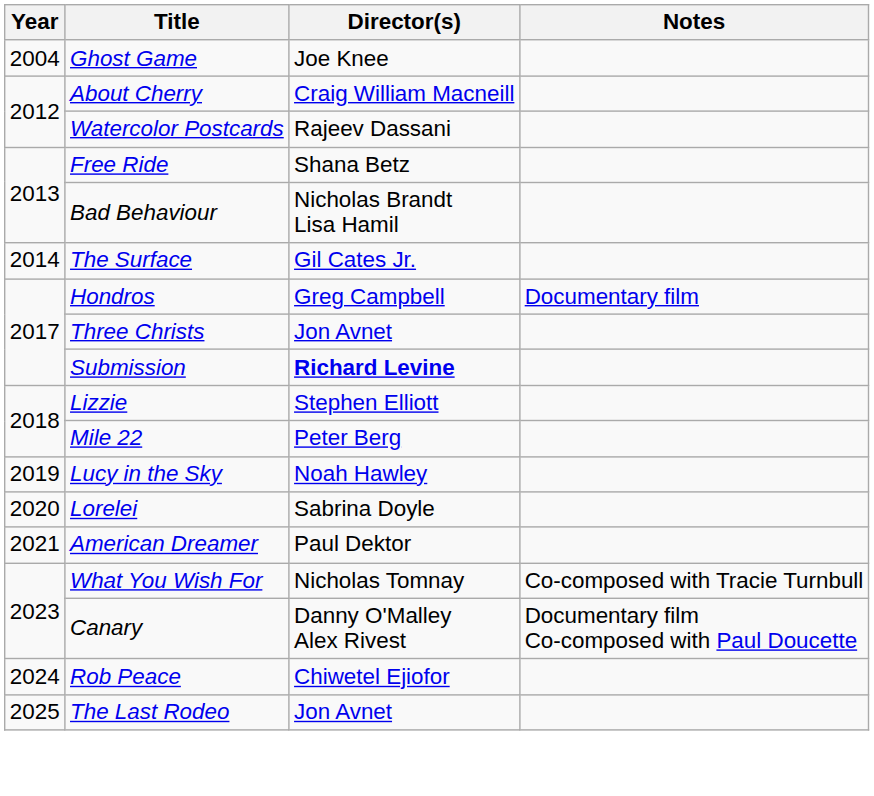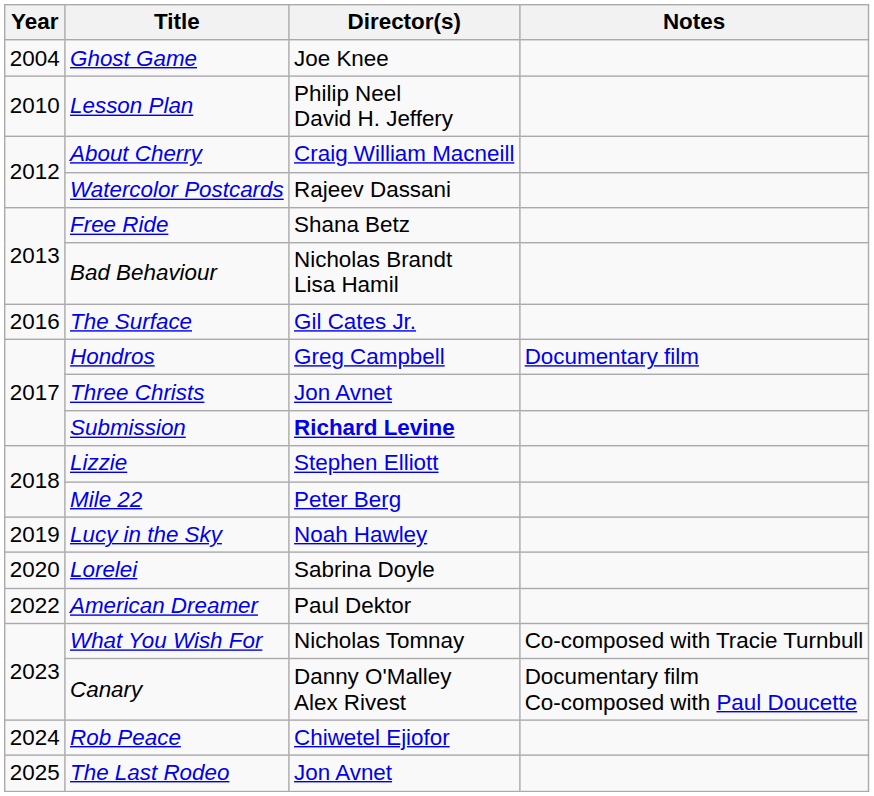+ row: 2010 | Lesson Plan | Philip Neel David H. Jeffery
The Surface | Year: 2014 -> 2016
American Dreamer | Year: 2021 -> 2022
